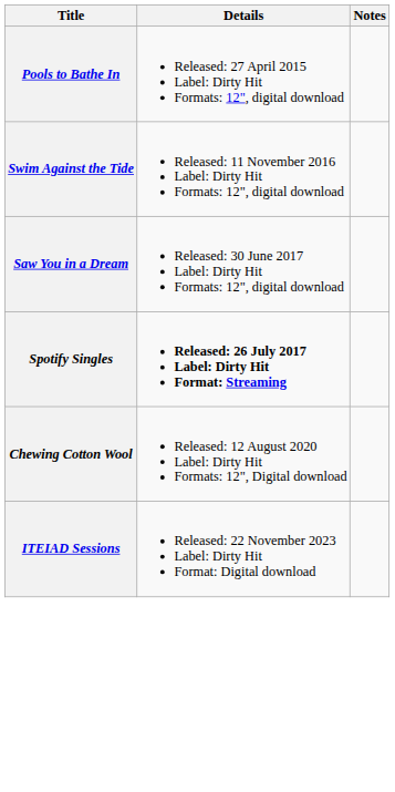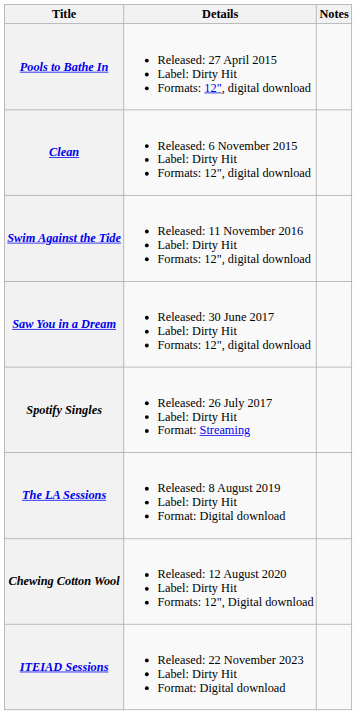+ row: Clean | Released: 6 November 2015 Label: Dirty Hit Formats: 12", digital download
Spotify Singles | Details: bold -> normal
+ row: The LA Sessions | Released: 8 August 2019 Label: Dirty Hit Format: Digital download
